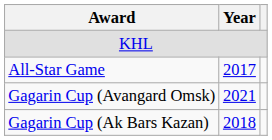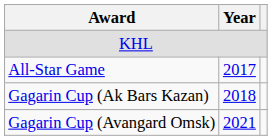rows swapped: Gagarin Cup (Ak Bars Kazan) <-> Gagarin Cup (Avangard Omsk)
